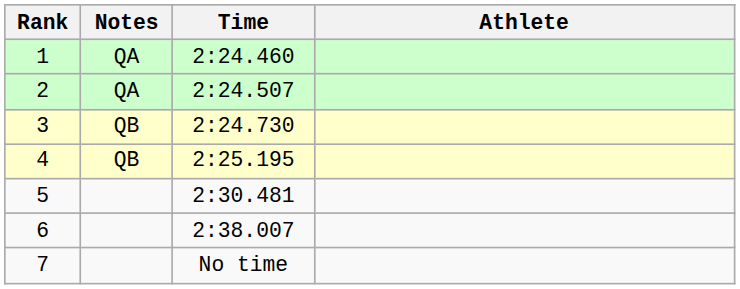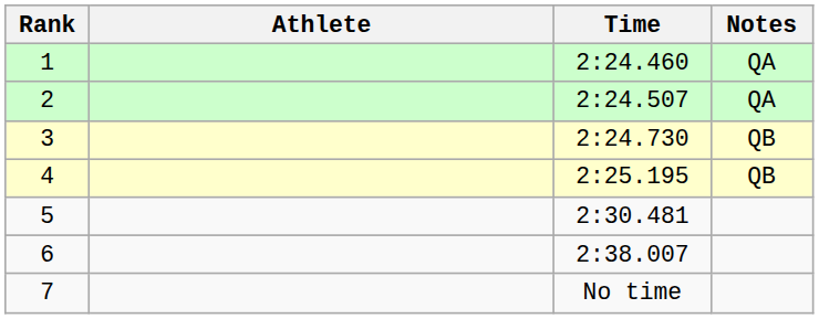columns swapped: Athlete <-> Notes
